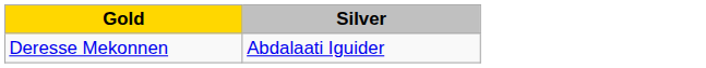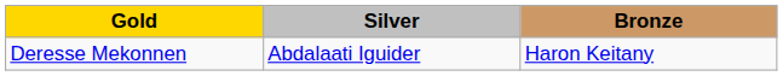+ column: Bronze | Haron Keitany
